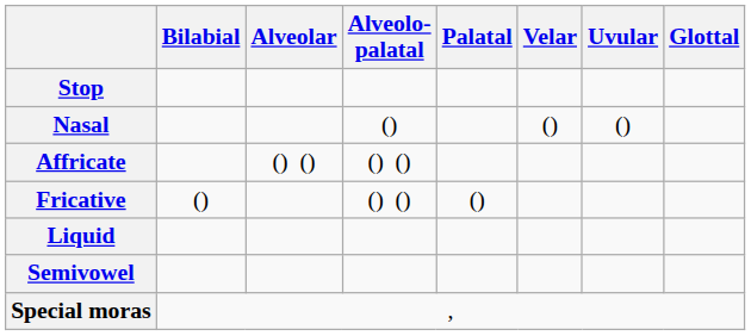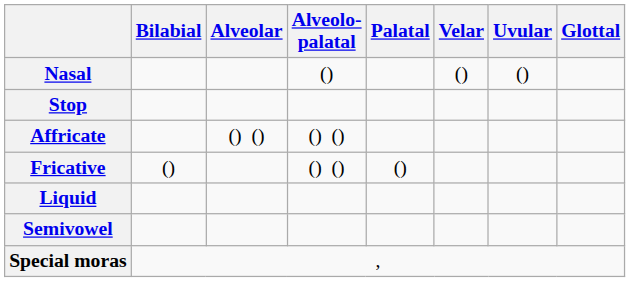rows swapped: Nasal <-> Stop
